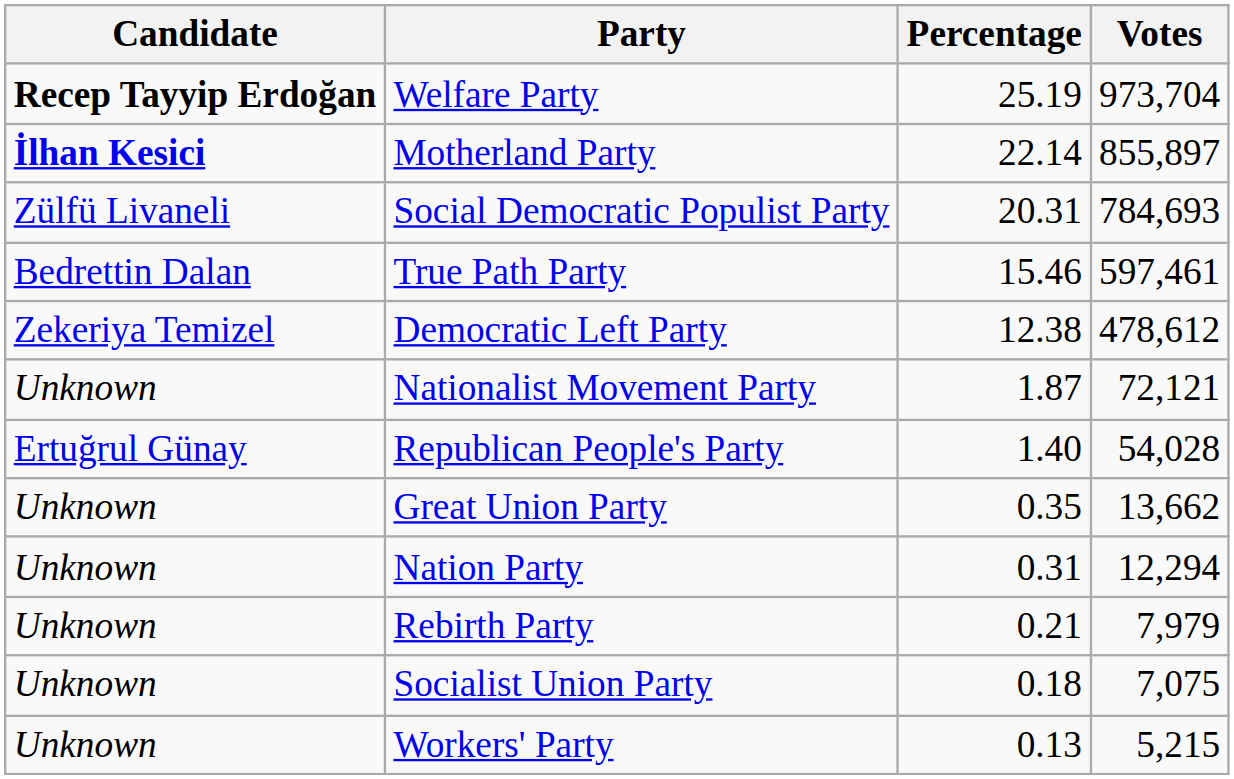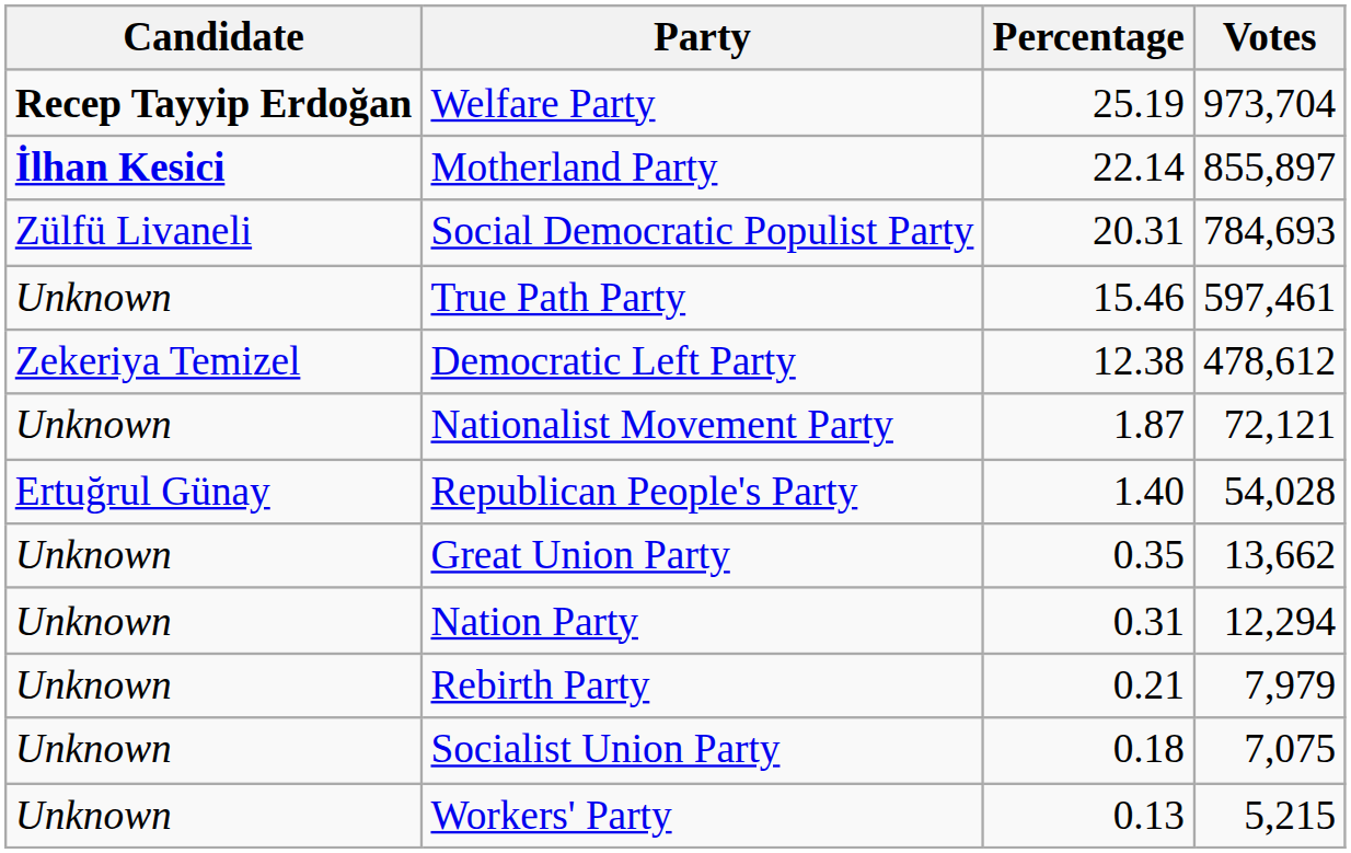True Path Party | Candidate: Bedrettin Dalan -> Unknown
